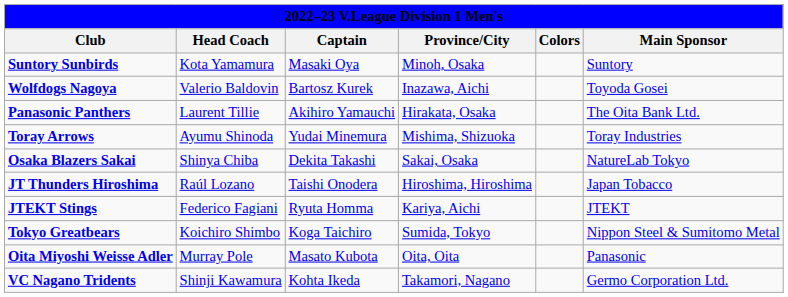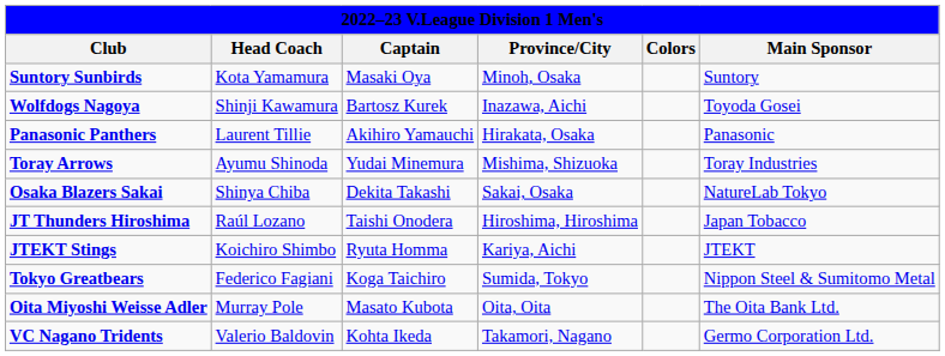Wolfdogs Nagoya | Head Coach: Valerio Baldovin -> Shinji Kawamura
Panasonic Panthers | Main Sponsor: The Oita Bank Ltd. -> Panasonic
JTEKT Stings | Head Coach: Federico Fagiani -> Koichiro Shimbo
Tokyo Greatbears | Head Coach: Koichiro Shimbo -> Federico Fagiani
Oita Miyoshi Weisse Adler | Main Sponsor: Panasonic -> The Oita Bank Ltd.
VC Nagano Tridents | Head Coach: Shinji Kawamura -> Valerio Baldovin
